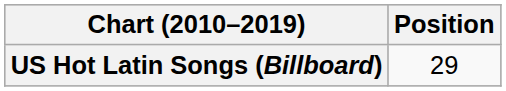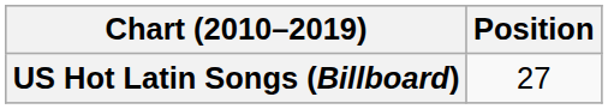US Hot Latin Songs (Billboard) | Position: 29 -> 27
